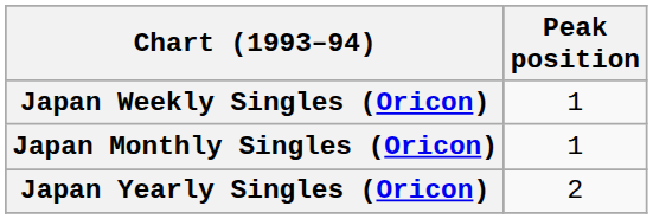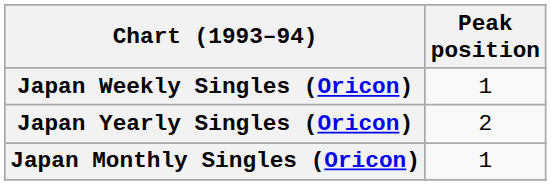rows swapped: Japan Monthly Singles (Oricon) <-> Japan Yearly Singles (Oricon)
